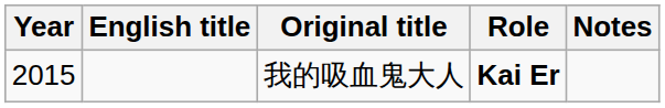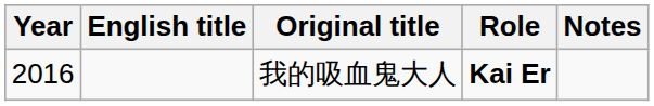我的吸血鬼大人 | Year: 2015 -> 2016
